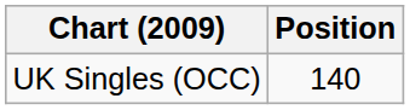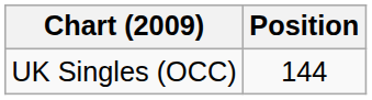UK Singles (OCC) | Position: 140 -> 144
